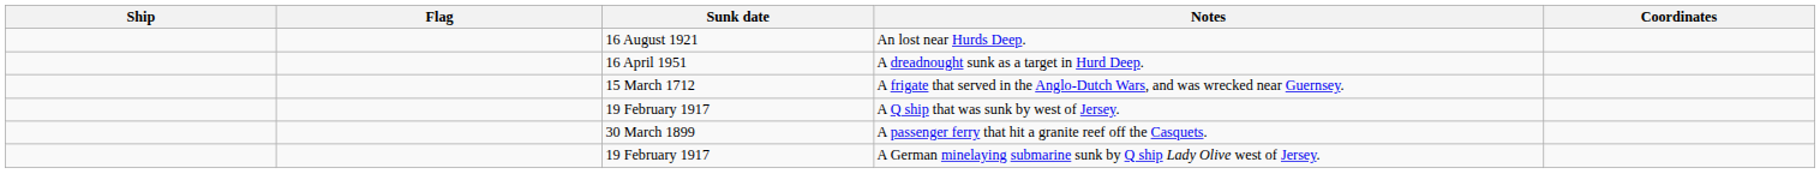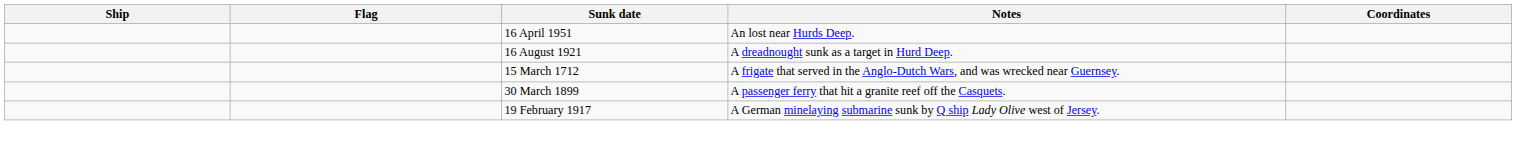An lost near Hurds Deep. | Sunk date: 16 August 1921 -> 16 April 1951
A dreadnought sunk as a target in Hurd Deep. | Sunk date: 16 April 1951 -> 16 August 1921
- row: 19 February 1917 | A Q ship that was sunk by west of Jersey.
